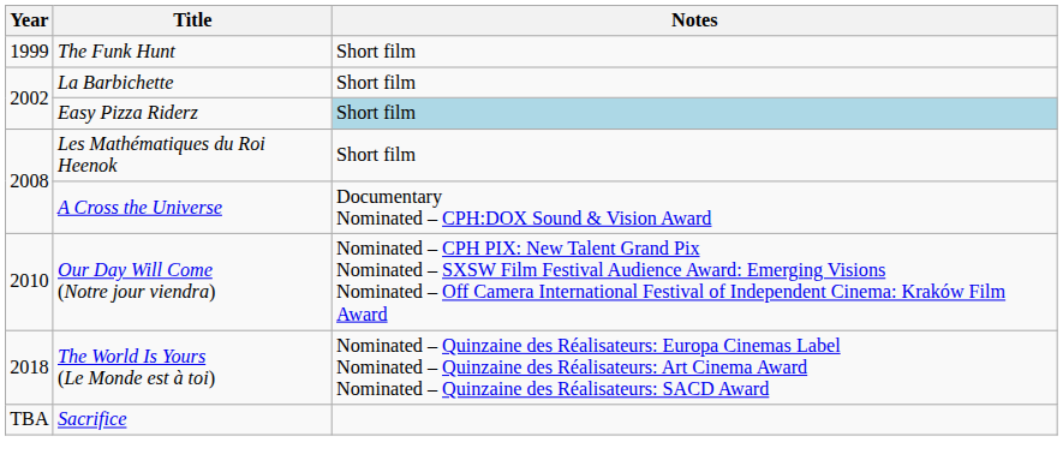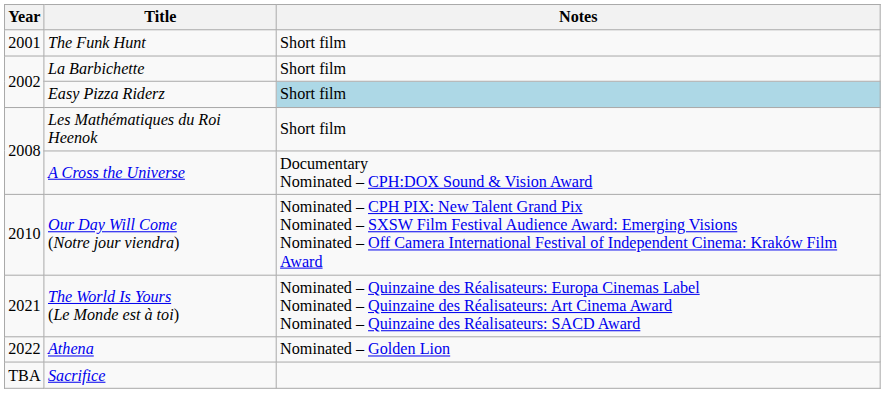The Funk Hunt | Year: 1999 -> 2001
The World Is Yours (Le Monde est à toi) | Year: 2018 -> 2021
+ row: 2022 | Athena | Nominated – Golden Lion
